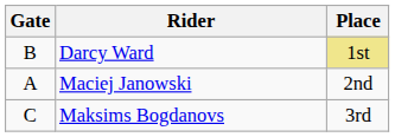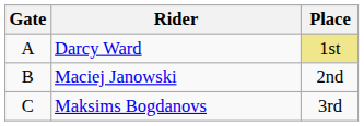Darcy Ward | Gate: B -> A
Maciej Janowski | Gate: A -> B
